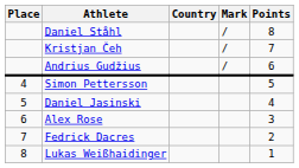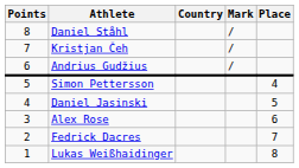columns swapped: Place <-> Points
